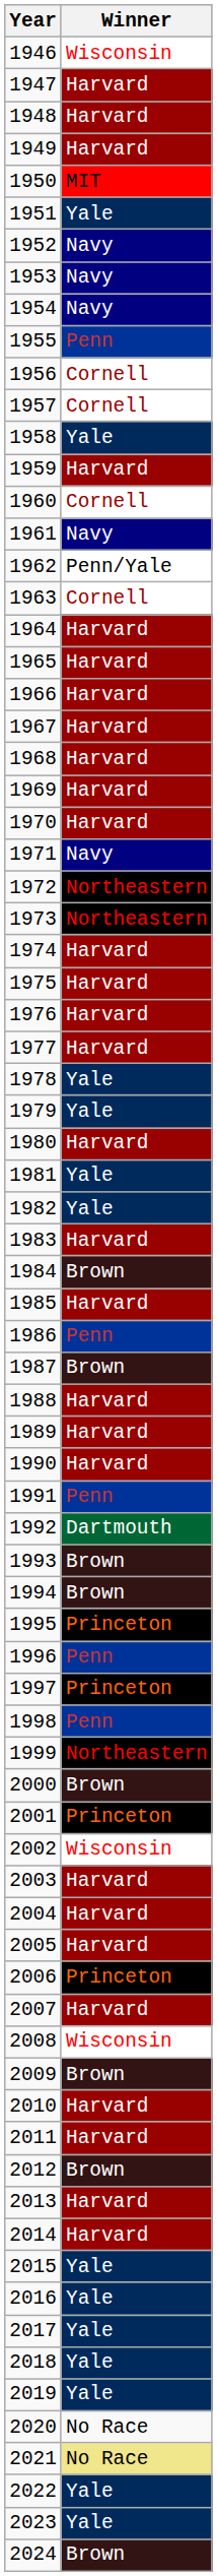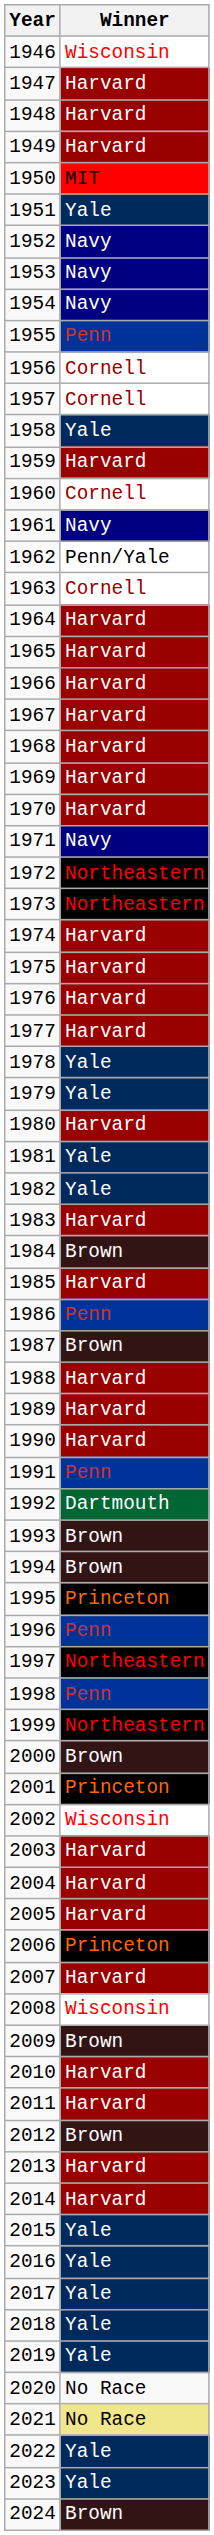1997 | Winner: Princeton -> Northeastern
